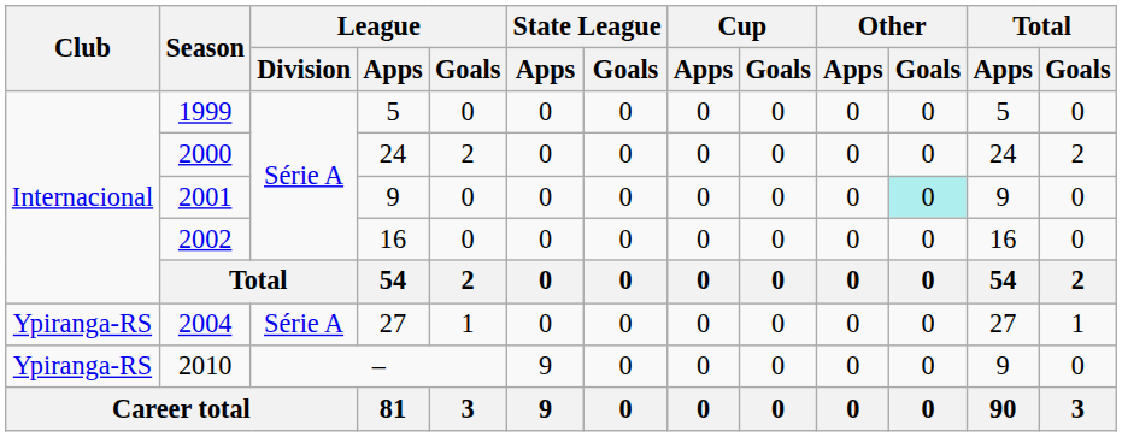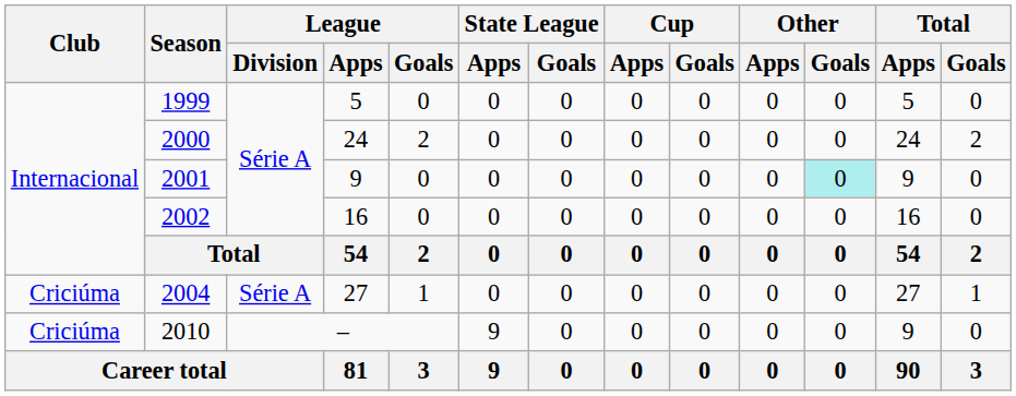2004 | Club: Ypiranga-RS -> Criciúma
2010 | Club: Ypiranga-RS -> Criciúma
